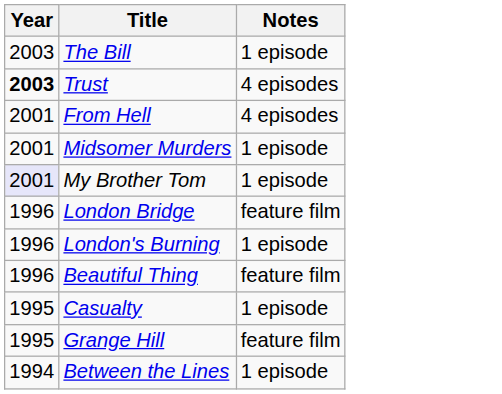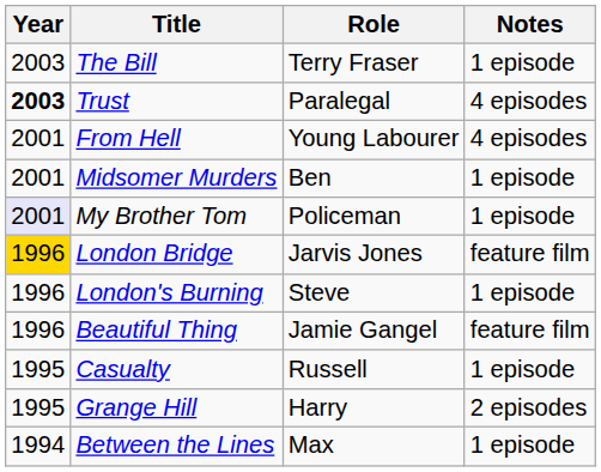+ column: Role | Terry Fraser | Paralegal | Young Labourer | Ben | Policeman | Jarvis Jones | Steve | Jamie Gangel | Russell | Harry | Max
London Bridge | Year: no background -> gold background
Grange Hill | Notes: feature film -> 2 episodes
